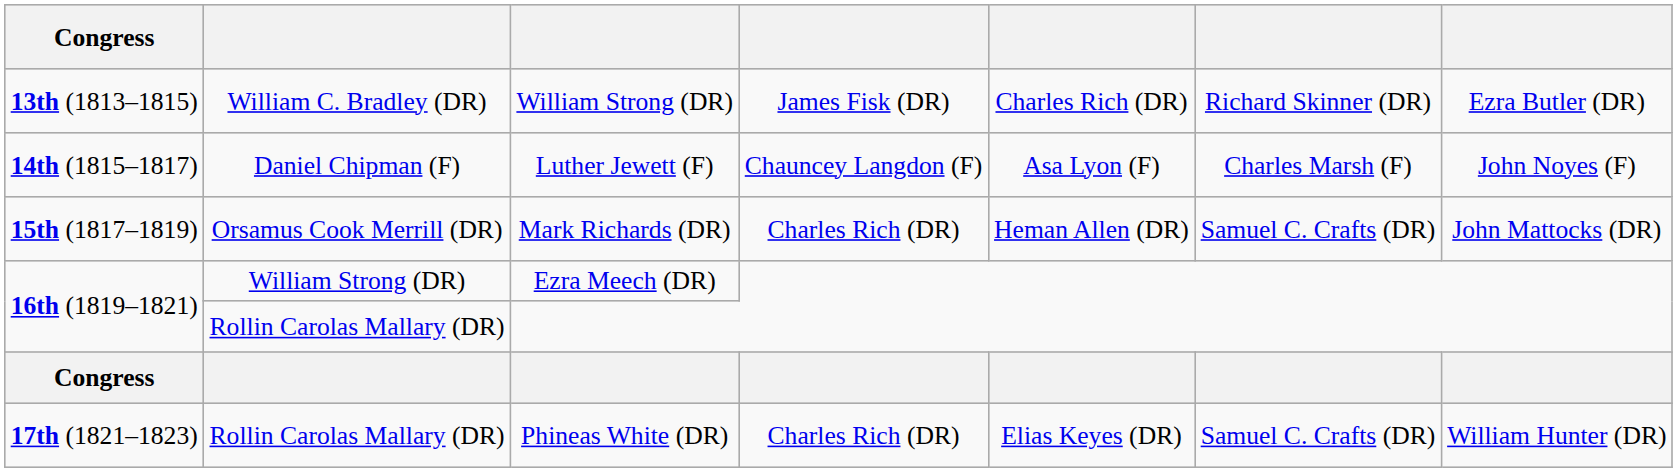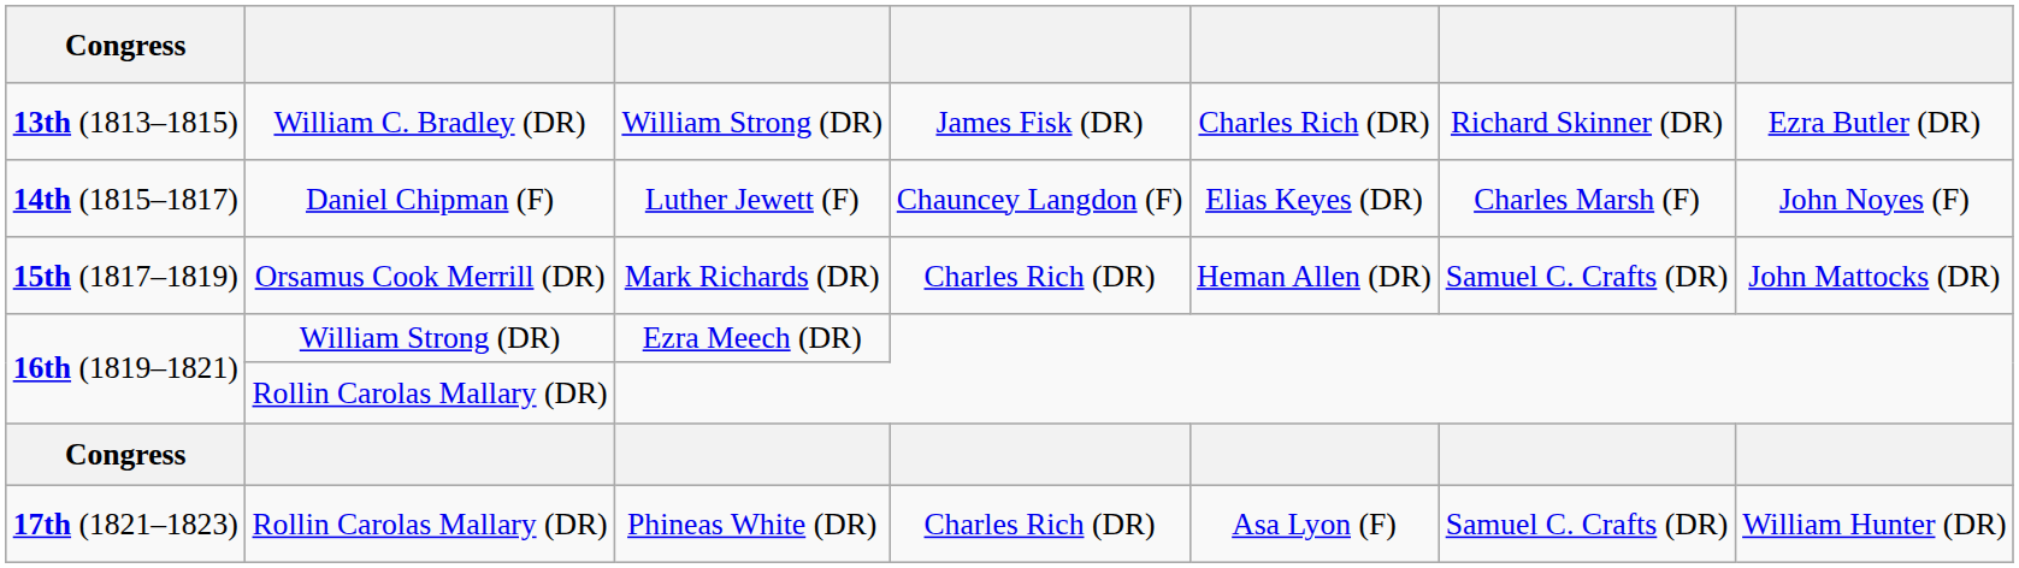Luther Jewett (F) | column 5: Asa Lyon (F) -> Elias Keyes (DR)
Phineas White (DR) | column 5: Elias Keyes (DR) -> Asa Lyon (F)
